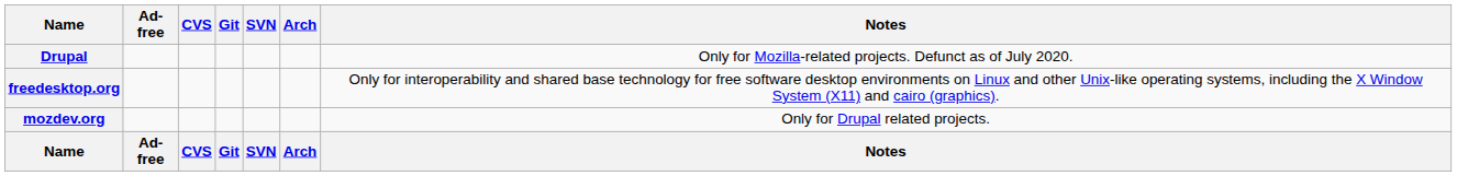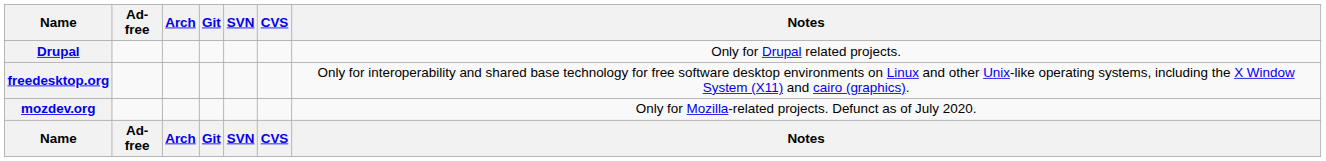columns swapped: CVS <-> Arch
Drupal | Notes: Only for Mozilla-related projects. Defunct as of July 2020. -> Only for Drupal related projects.
mozdev.org | Notes: Only for Drupal related projects. -> Only for Mozilla-related projects. Defunct as of July 2020.
